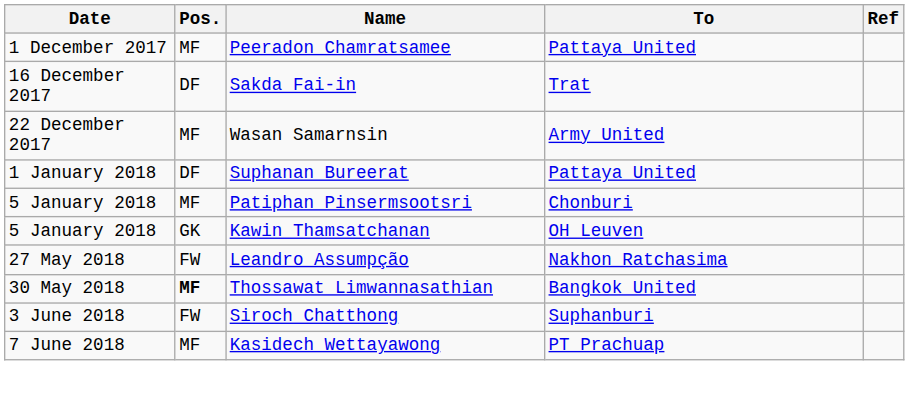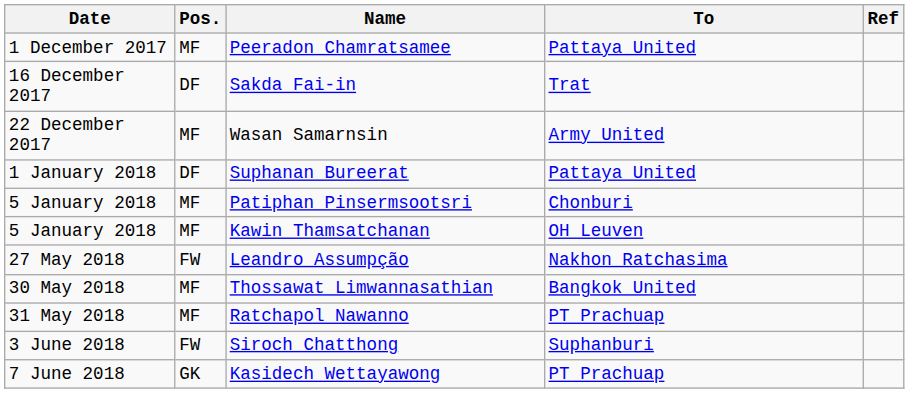Kawin Thamsatchanan | Pos.: GK -> MF
Thossawat Limwannasathian | Pos.: bold -> normal
+ row: 31 May 2018 | MF | Ratchapol Nawanno | PT Prachuap
Kasidech Wettayawong | Pos.: MF -> GK
